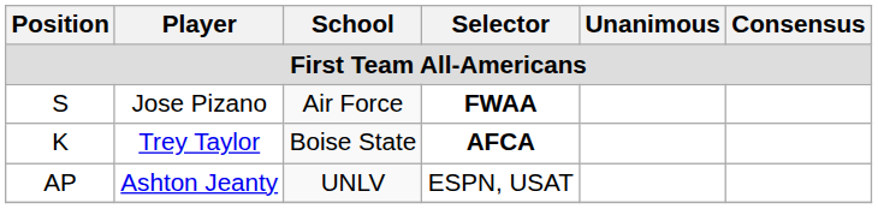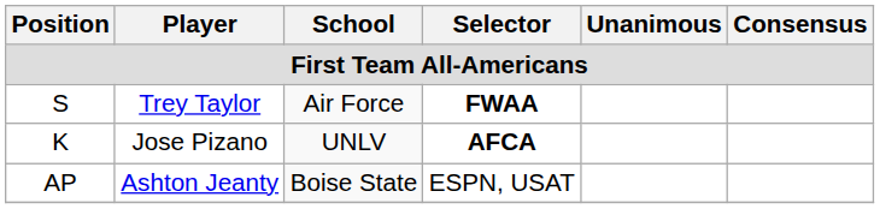S | Player: Jose Pizano -> Trey Taylor
K | Player: Trey Taylor -> Jose Pizano
K | School: Boise State -> UNLV
AP | School: UNLV -> Boise State
